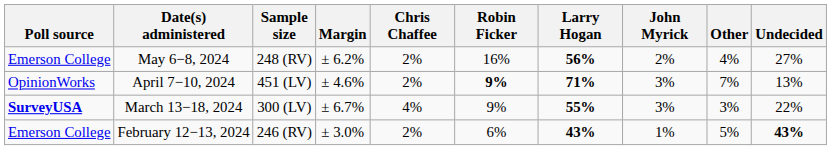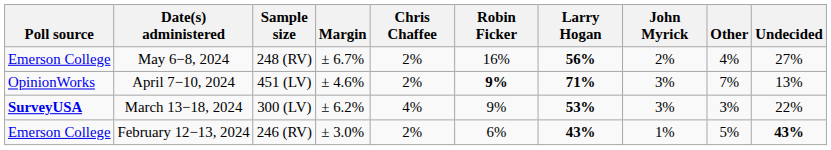May 6−8, 2024 | Margin: ± 6.2% -> ± 6.7%
March 13−18, 2024 | Margin: ± 6.7% -> ± 6.2%
March 13−18, 2024 | Larry Hogan: 55% -> 53%
